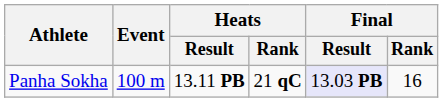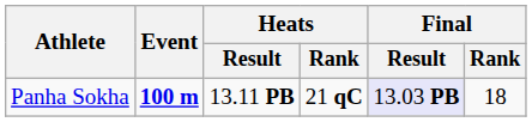Panha Sokha | Event: normal -> bold
Panha Sokha | Final / Rank: 16 -> 18
